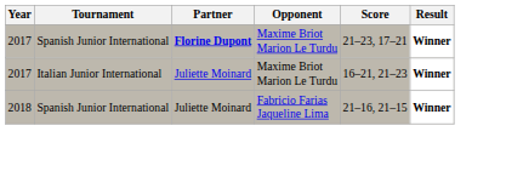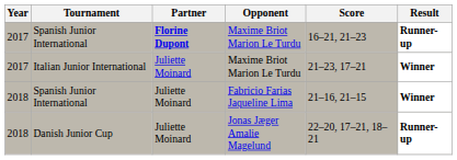Spanish Junior International / Maxime Briot Marion Le Turdu | Score: 21–23, 17–21 -> 16–21, 21–23
Spanish Junior International / Maxime Briot Marion Le Turdu | Result: Winner -> Runner-up
Italian Junior International | Score: 16–21, 21–23 -> 21–23, 17–21
+ row: 2018 | Danish Junior Cup | Juliette Moinard | Jonas Jæger Amalie Magelund | 22–20, 17–21, 18–21 | Runner-up
